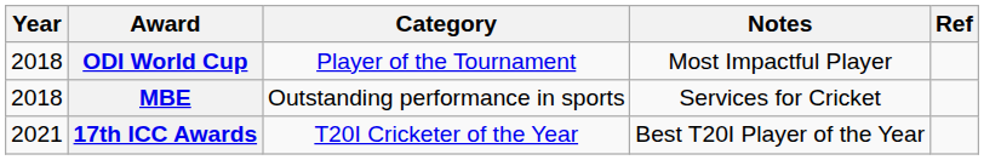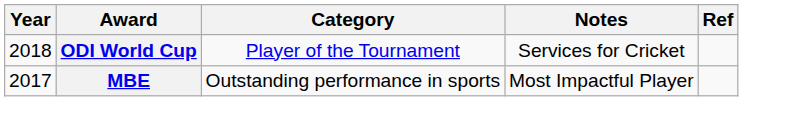ODI World Cup | Notes: Most Impactful Player -> Services for Cricket
MBE | Year: 2018 -> 2017
MBE | Notes: Services for Cricket -> Most Impactful Player
- row: 2021 | 17th ICC Awards | T20I Cricketer of the Year | Best T20I Player of the Year
